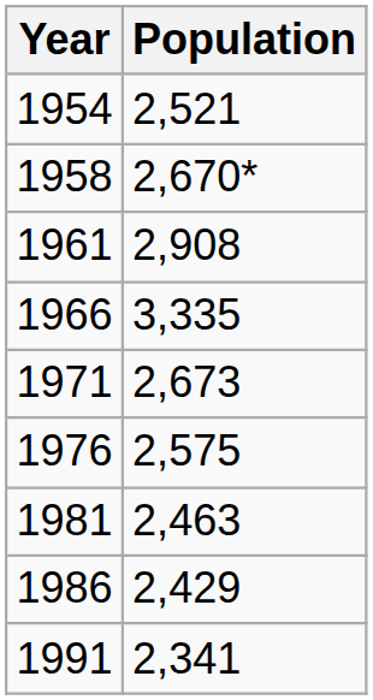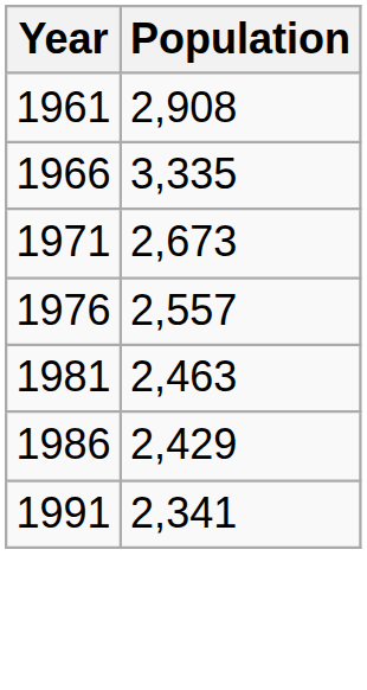- row: 1954 | 2,521
- row: 1958 | 2,670*
1976 | Population: 2,575 -> 2,557
